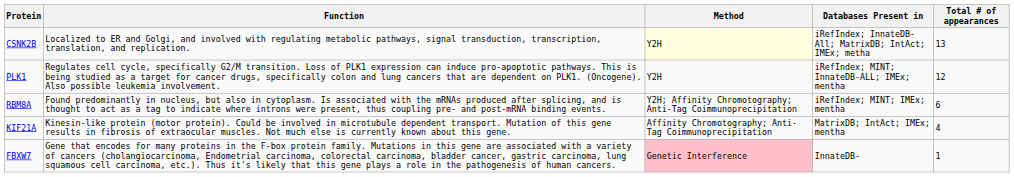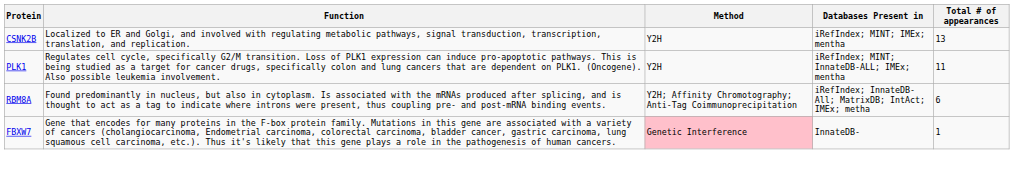CSNK2B | Method: lightyellow background -> no background
CSNK2B | Databases Present in: iRefIndex; InnateDB-All; MatrixDB; IntAct; IMEx; metha -> iRefIndex; MINT; IMEx; mentha
PLK1 | Total # of appearances: 12 -> 11
RBM8A | Databases Present in: iRefIndex; MINT; IMEx; mentha -> iRefIndex; InnateDB-All; MatrixDB; IntAct; IMEx; metha
- row: KIF21A | Kinesin-like protein (motor protein). Could be involved in microtubule dependent transport. Mutation of this gene results in fibrosis of extraocular muscles. Not much else is currently known about this gene. | Affinity Chromotography; Anti-Tag Coimmunoprecipitation | MatrixDB; IntAct; IMEx; mentha | 4
